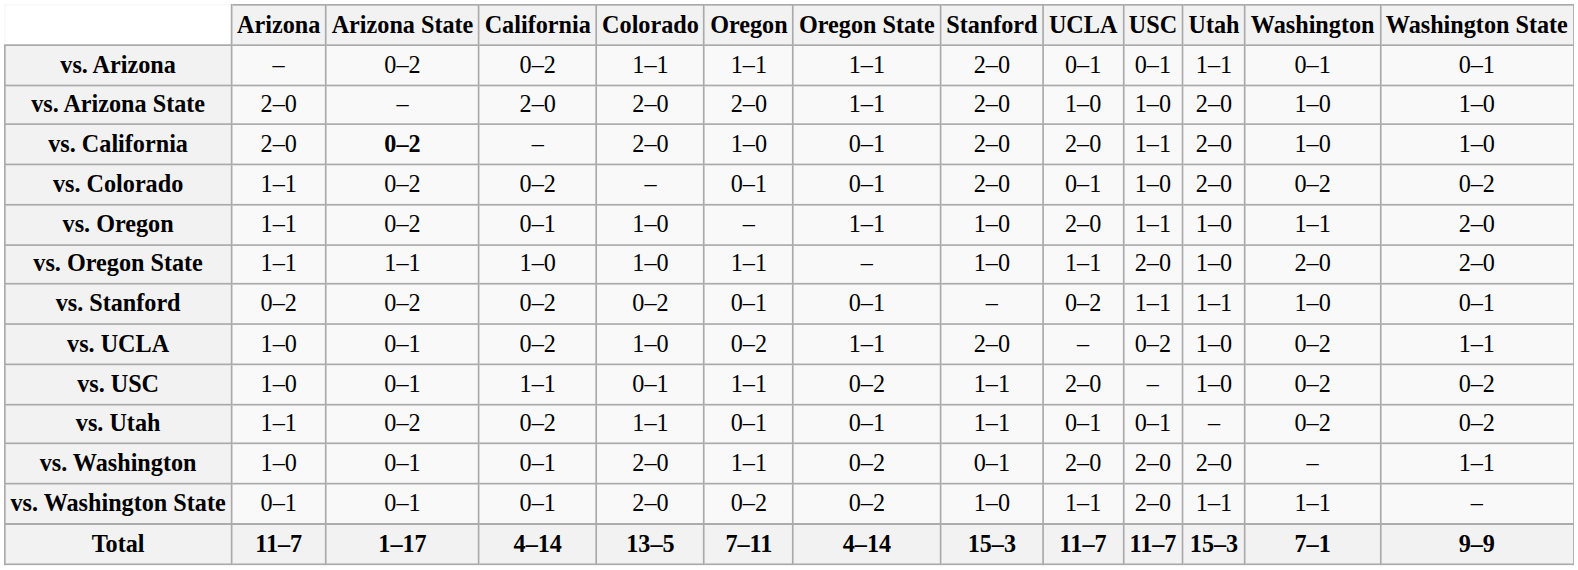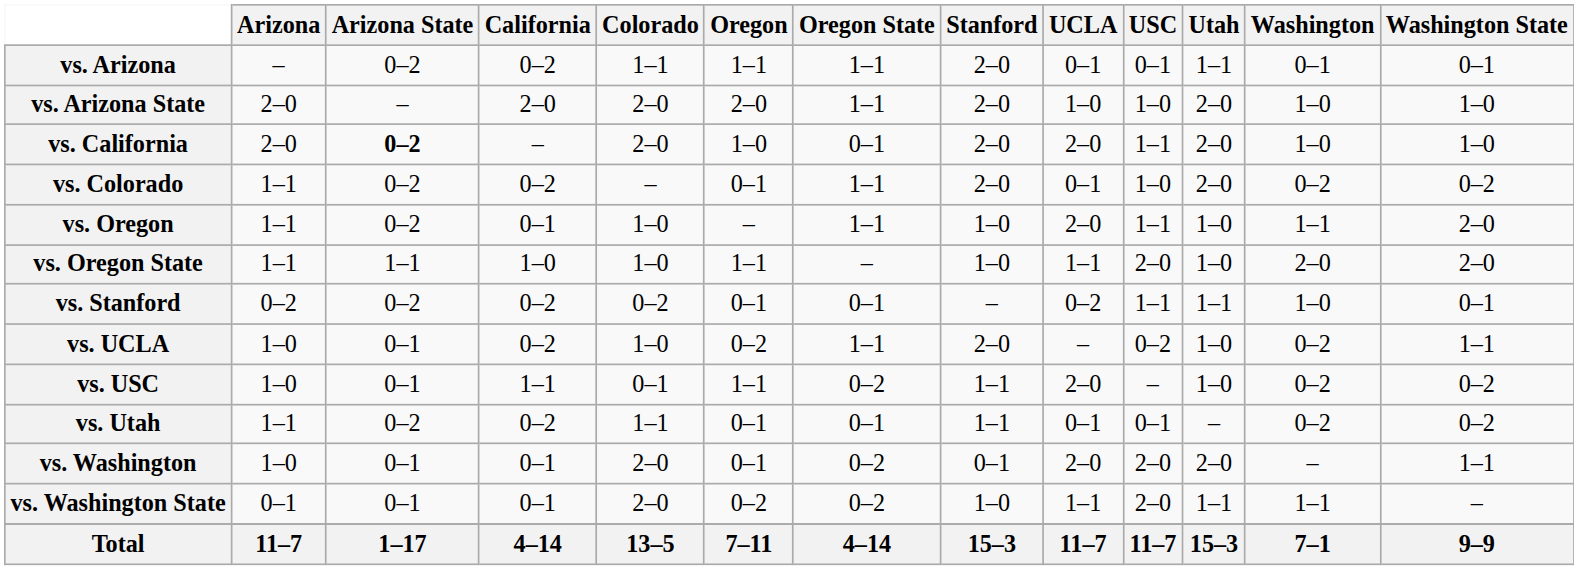vs. Colorado | Oregon State: 0–1 -> 1–1
vs. Washington | Oregon: 1–1 -> 0–1
